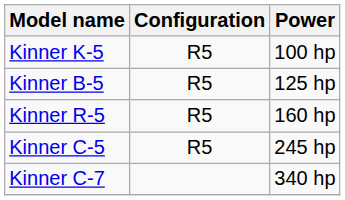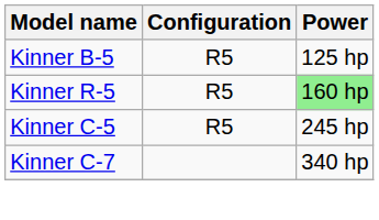- row: Kinner K-5 | R5 | 100 hp
Kinner R-5 | Power: no background -> lightgreen background
